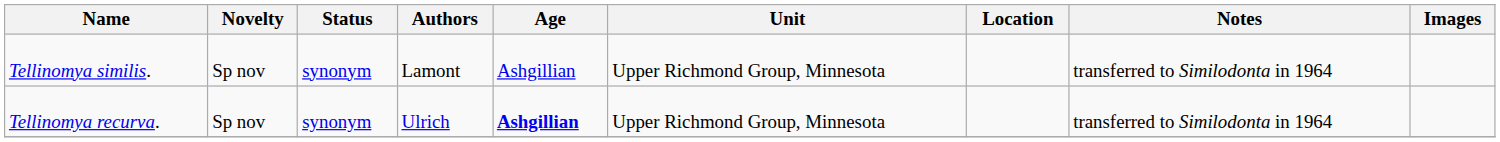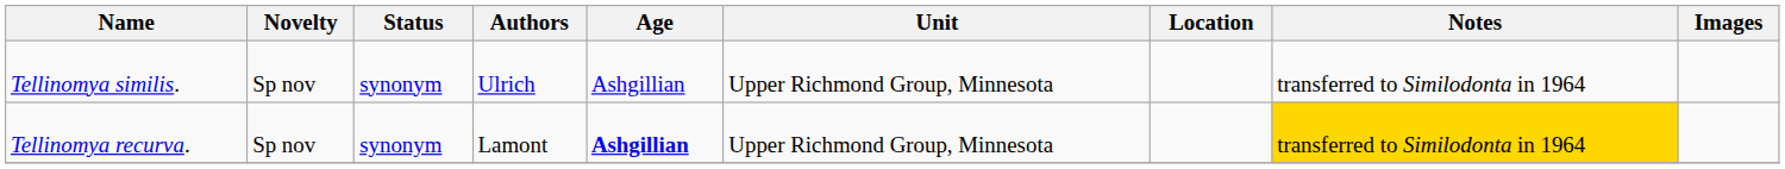Tellinomya similis. | Authors: Lamont -> Ulrich
Tellinomya recurva. | Authors: Ulrich -> Lamont
Tellinomya recurva. | Notes: no background -> gold background
